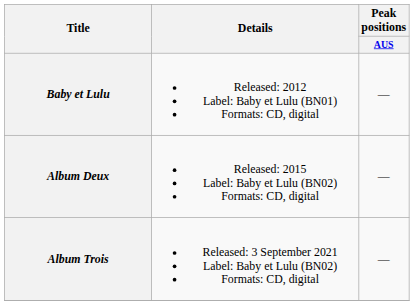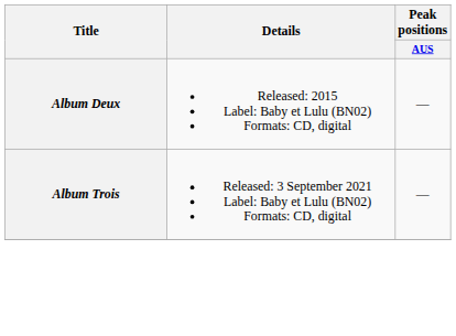- row: Baby et Lulu | Released: 2012 Label: Baby et Lulu (BN01) Formats: CD, digital | —
